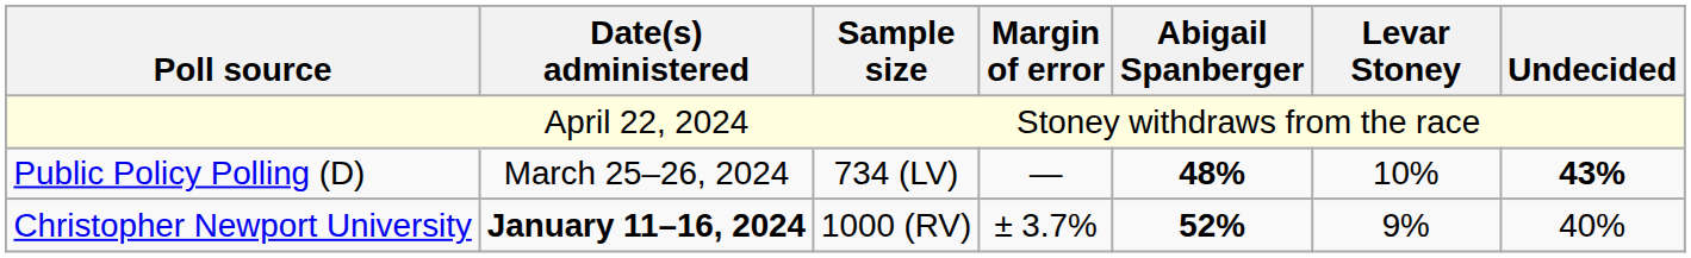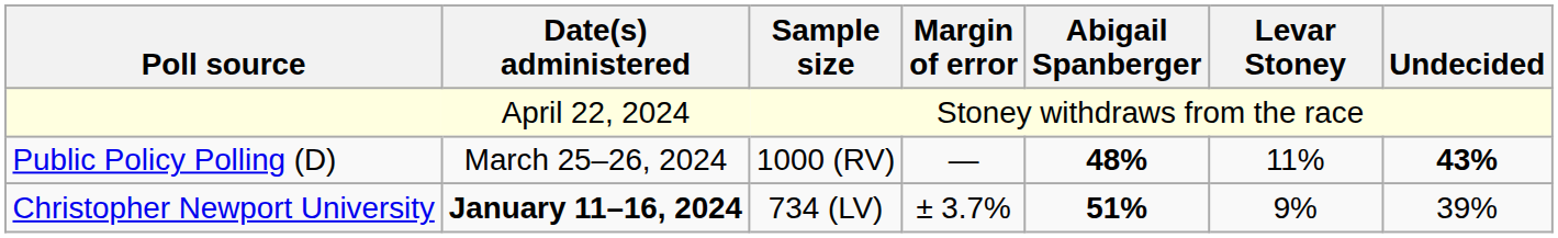Public Policy Polling (D) | Sample size: 734 (LV) -> 1000 (RV)
Public Policy Polling (D) | Levar Stoney: 10% -> 11%
Christopher Newport University | Sample size: 1000 (RV) -> 734 (LV)
Christopher Newport University | Abigail Spanberger: 52% -> 51%
Christopher Newport University | Undecided: 40% -> 39%
